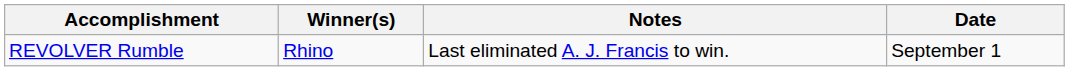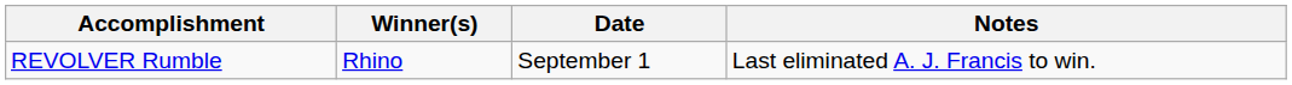columns swapped: Date <-> Notes
